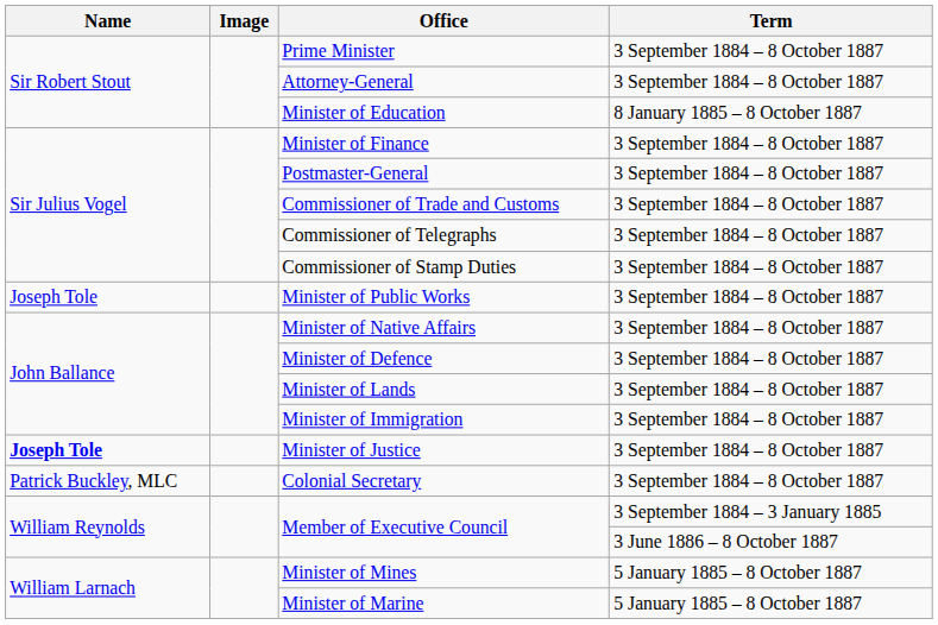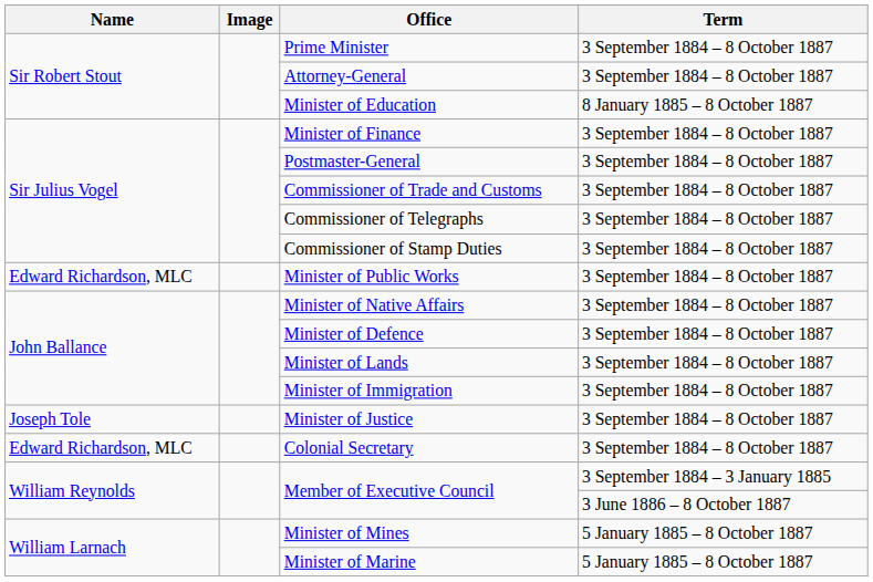Minister of Public Works | Name: Joseph Tole -> Edward Richardson, MLC
Minister of Justice | Name: bold -> normal
Colonial Secretary | Name: Patrick Buckley, MLC -> Edward Richardson, MLC
